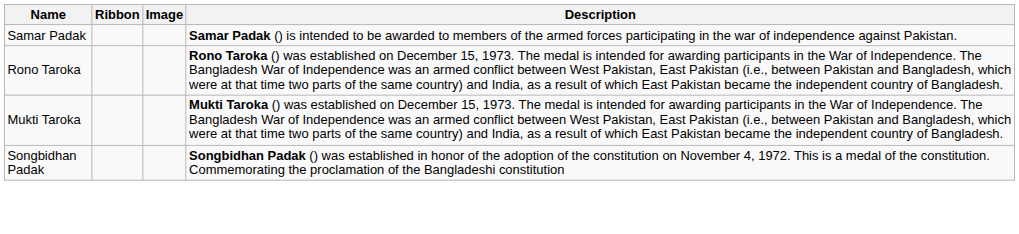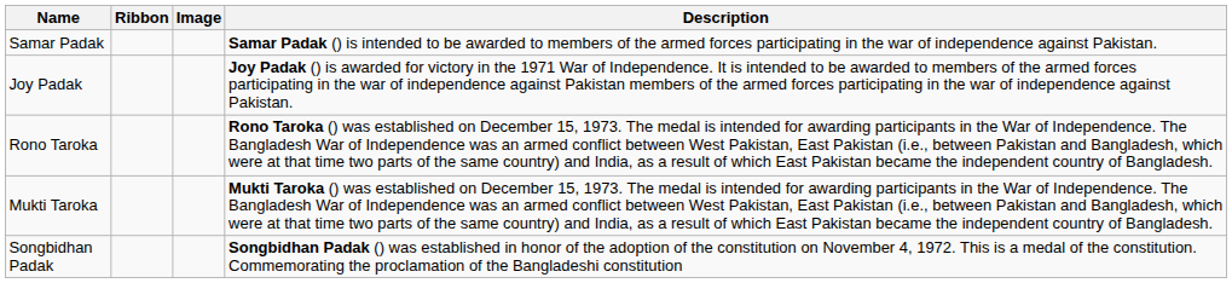+ row: Joy Padak | Joy Padak () is awarded for victory in the 1971 War of Independence. It is intended to be awarded to members of the armed forces participating in the war of independence against Pakistan members of the armed forces participating in the war of independence against Pakistan.
